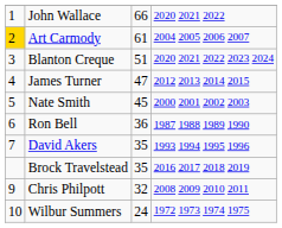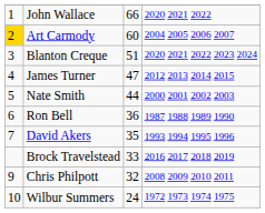Art Carmody | column 3: 61 -> 60
Nate Smith | column 3: 45 -> 44
Brock Travelstead | column 3: 35 -> 33
